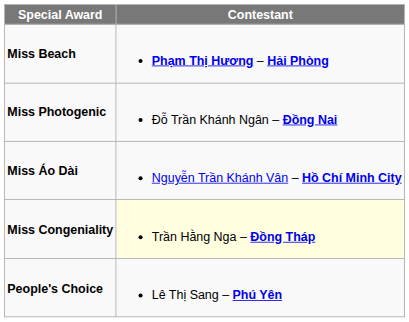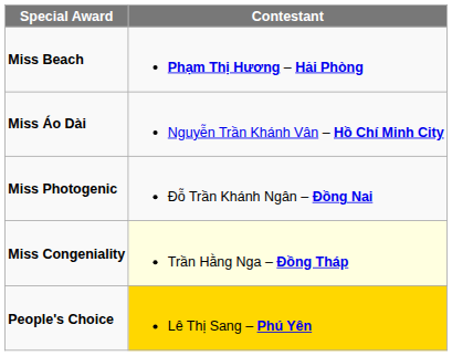rows swapped: Miss Áo Dài <-> Miss Photogenic
People's Choice | Contestant: no background -> gold background
